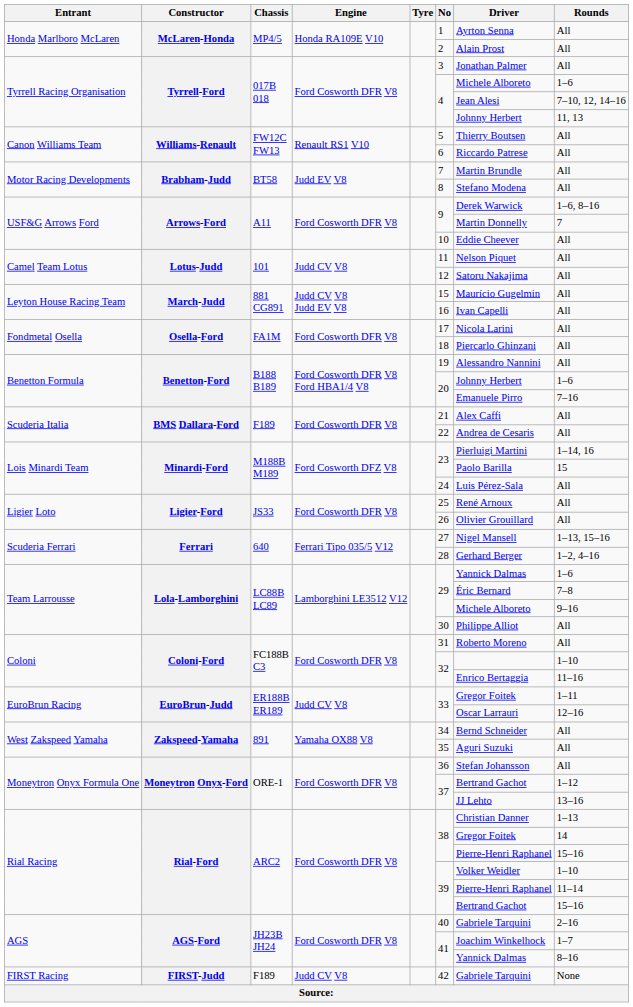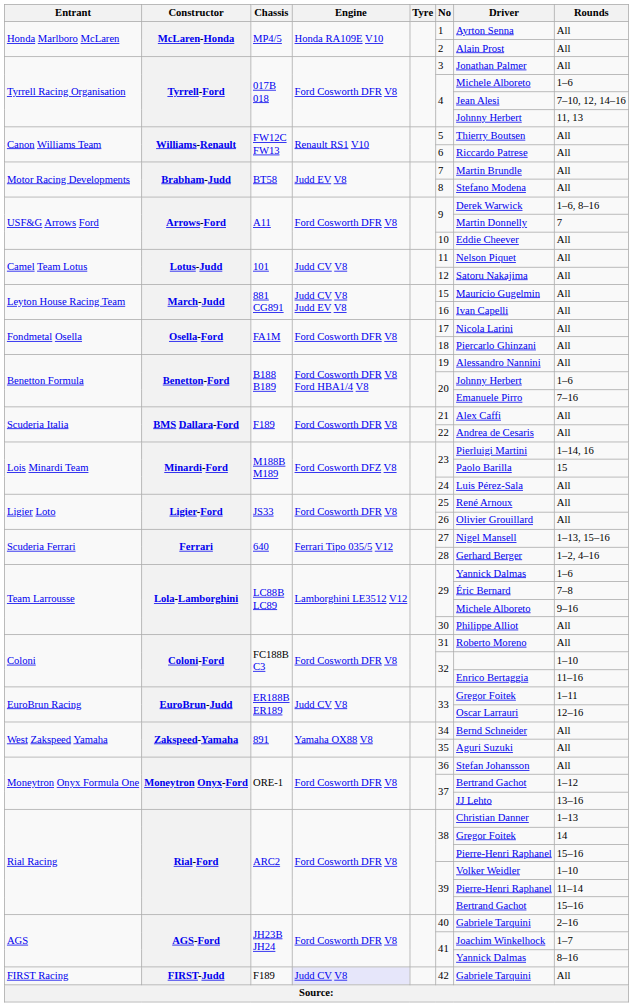FIRST Racing | Engine: no background -> lavender background
FIRST Racing | Rounds: None -> All
